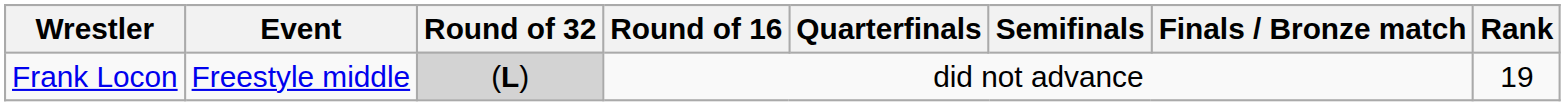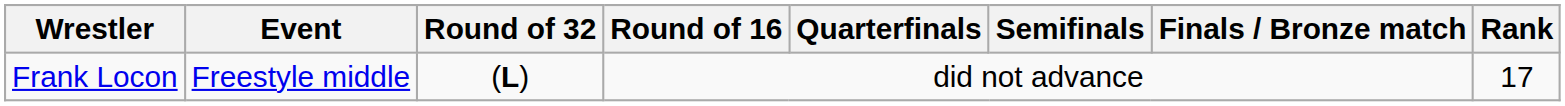Frank Locon | Round of 32: lightgrey background -> no background
Frank Locon | Rank: 19 -> 17
